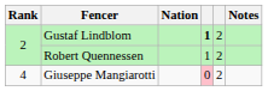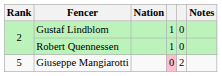Gustaf Lindblom | column 4: bold -> normal
Gustaf Lindblom | column 5: 2 -> 0
Robert Quennessen | column 5: 2 -> 0
Giuseppe Mangiarotti | Rank: 4 -> 5
